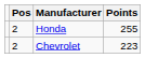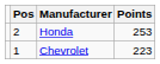Honda | Points: 255 -> 253
Chevrolet | Pos: 2 -> 1
